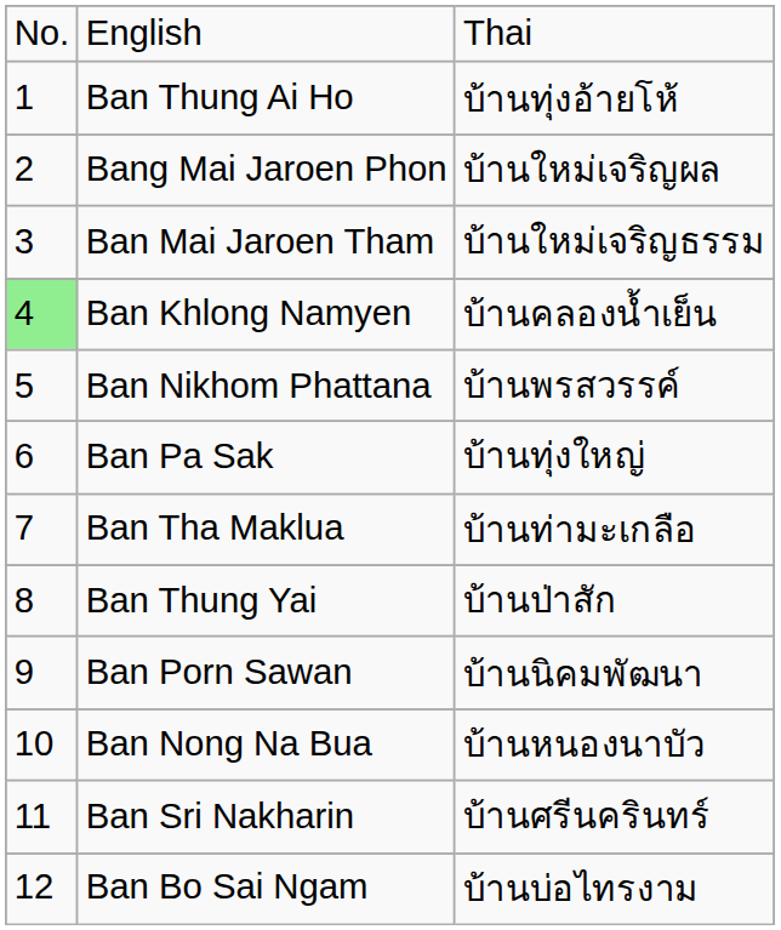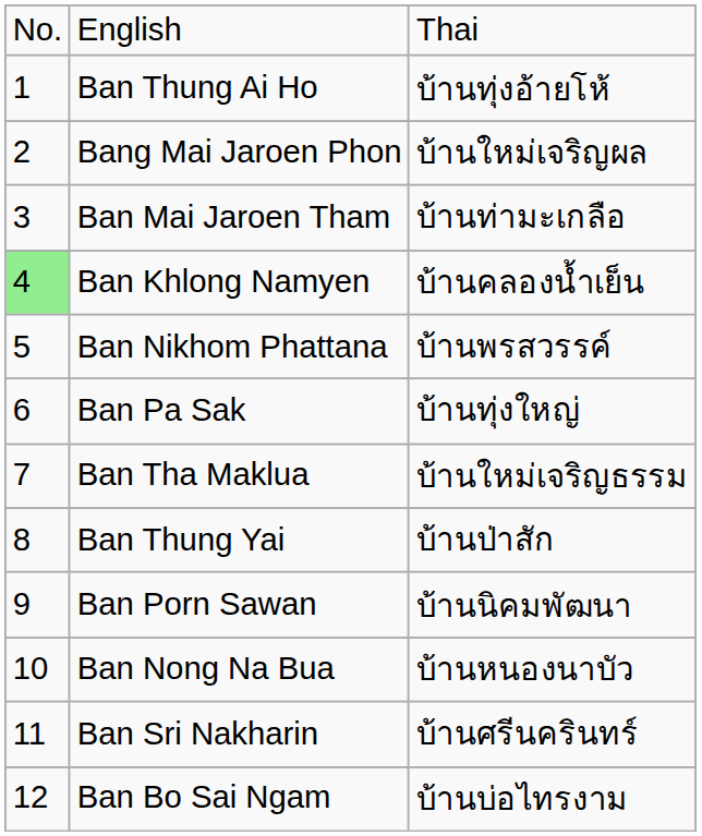Ban Mai Jaroen Tham | column 3: บ้านใหม่เจริญธรรม -> บ้านท่ามะเกลือ
Ban Tha Maklua | column 3: บ้านท่ามะเกลือ -> บ้านใหม่เจริญธรรม
